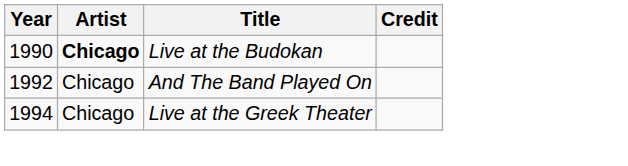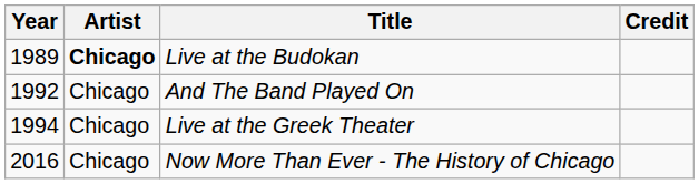Live at the Budokan | Year: 1990 -> 1989
+ row: 2016 | Chicago | Now More Than Ever - The History of Chicago
